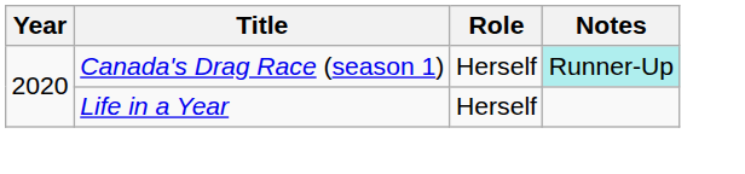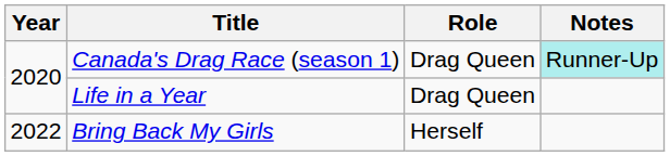Canada's Drag Race (season 1) | Role: Herself -> Drag Queen
Life in a Year | Role: Herself -> Drag Queen
+ row: 2022 | Bring Back My Girls | Herself
